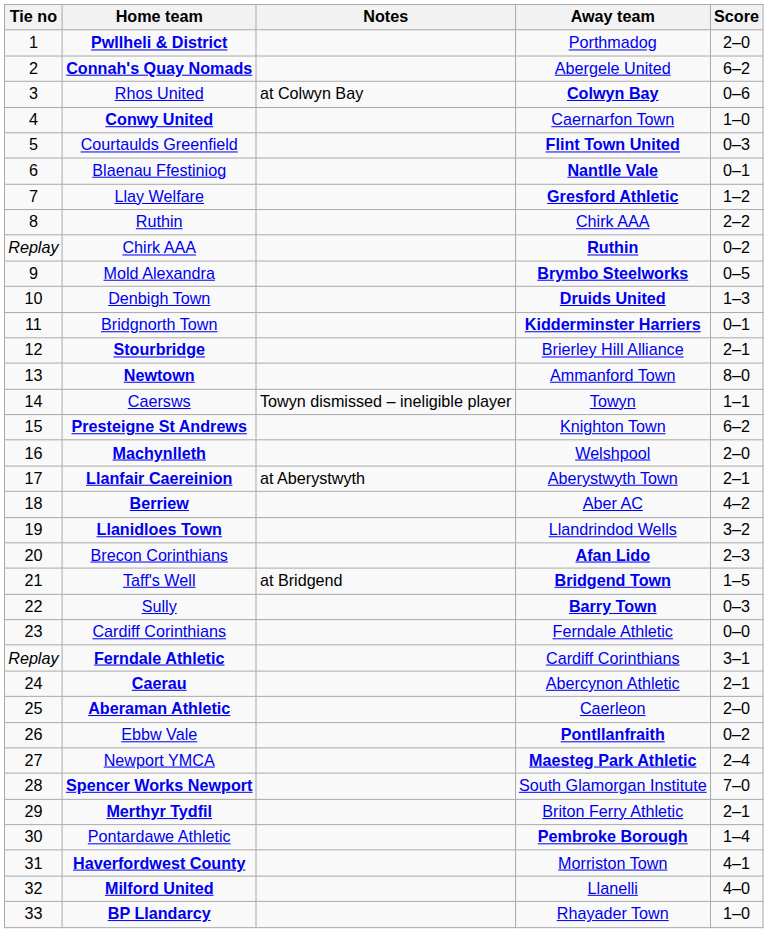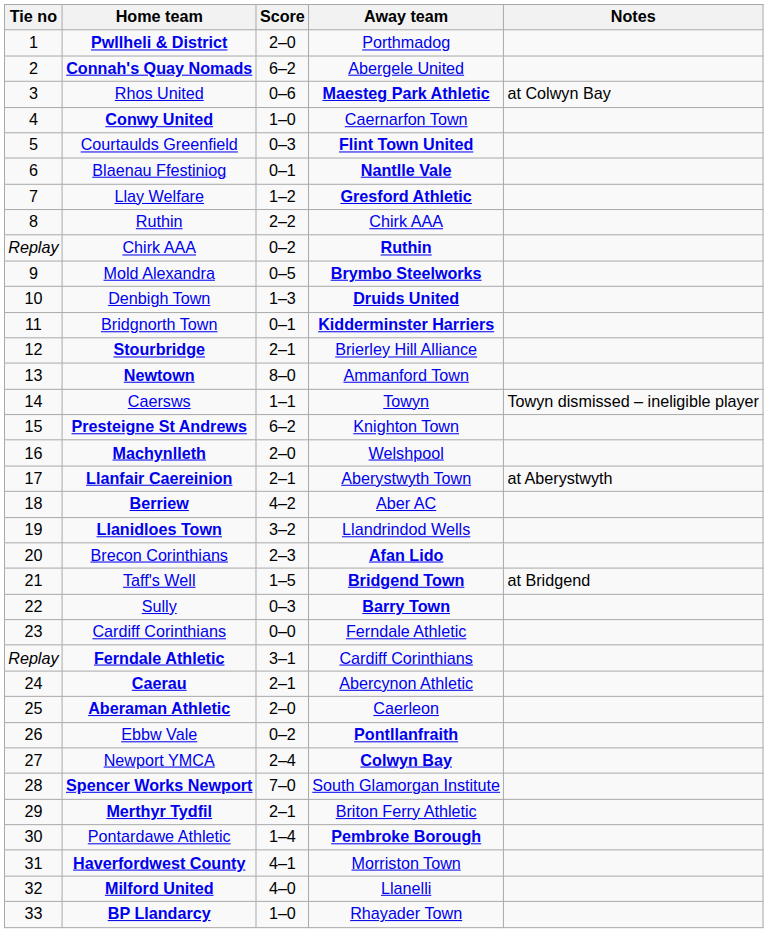columns swapped: Score <-> Notes
Rhos United | Away team: Colwyn Bay -> Maesteg Park Athletic
Newport YMCA | Away team: Maesteg Park Athletic -> Colwyn Bay
